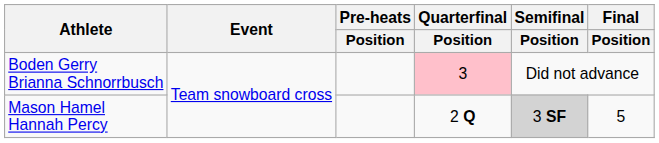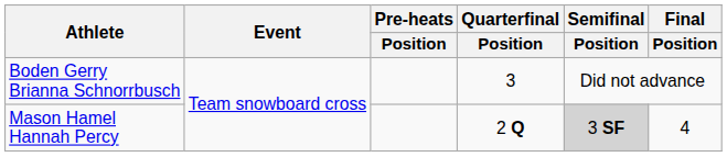Boden Gerry Brianna Schnorrbusch | Quarterfinal / Position: pink background -> no background
Mason Hamel Hannah Percy | Final / Position: 5 -> 4
